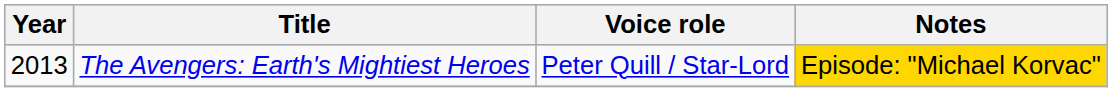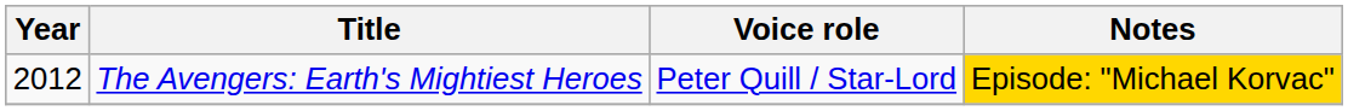The Avengers: Earth's Mightiest Heroes | Year: 2013 -> 2012
